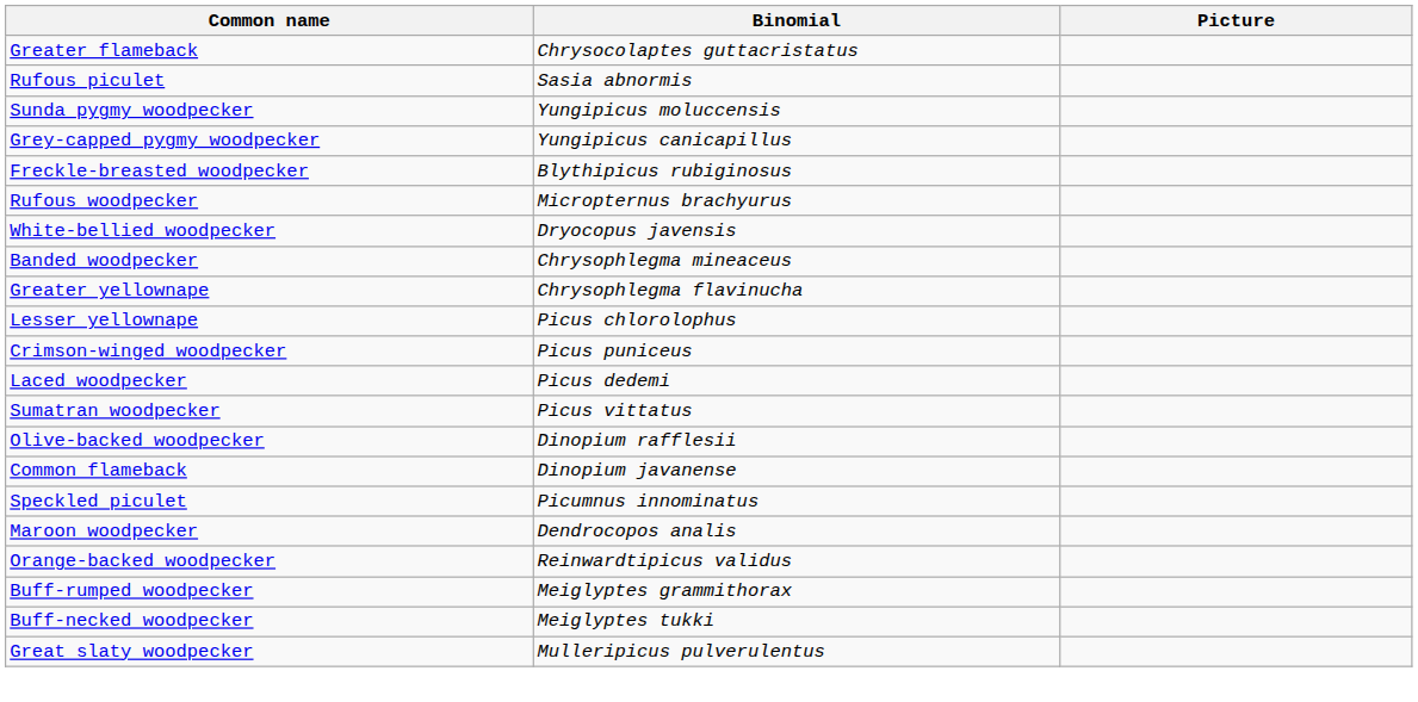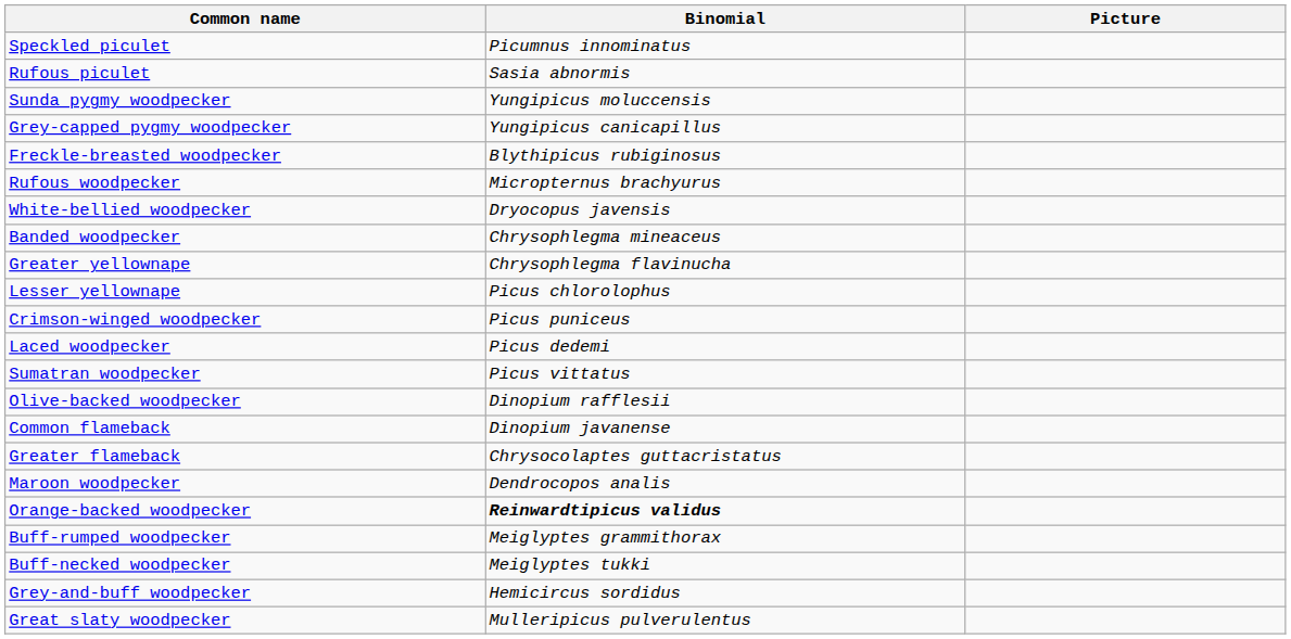rows swapped: Speckled piculet <-> Greater flameback
Orange-backed woodpecker | Binomial: normal -> bold
+ row: Grey-and-buff woodpecker | Hemicircus sordidus
